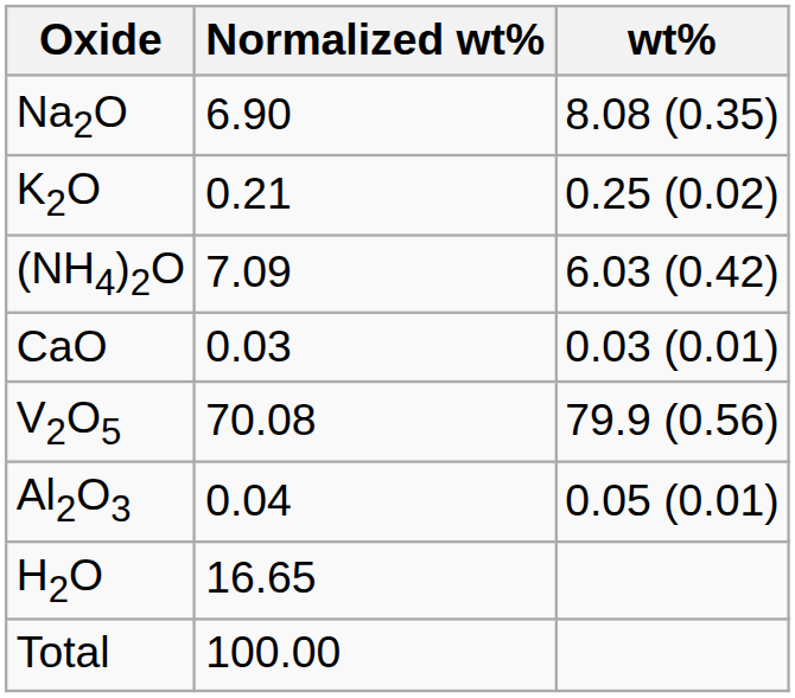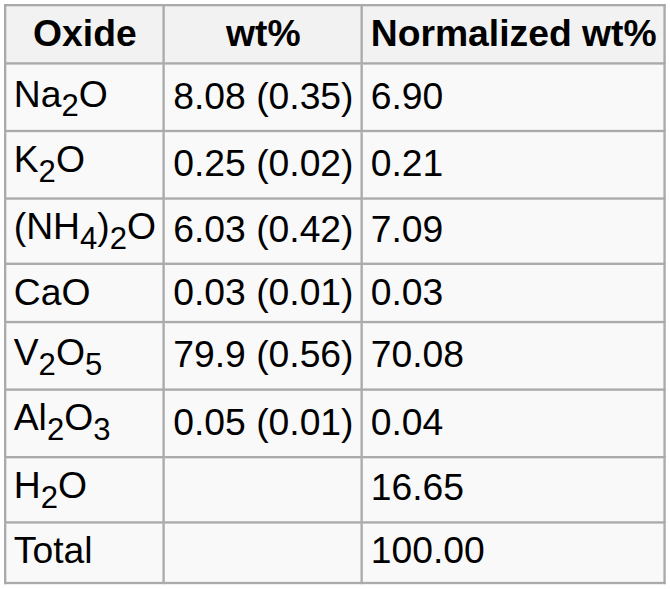columns swapped: wt% <-> Normalized wt%
